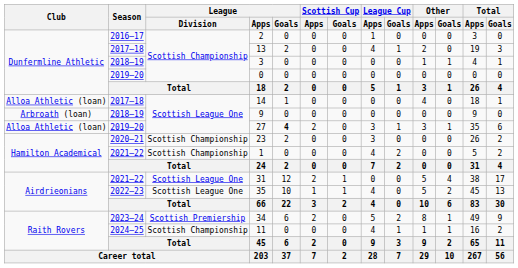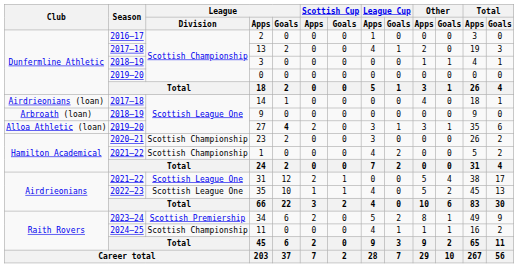14 | Club: Alloa Athletic (loan) -> Airdrieonians (loan)
